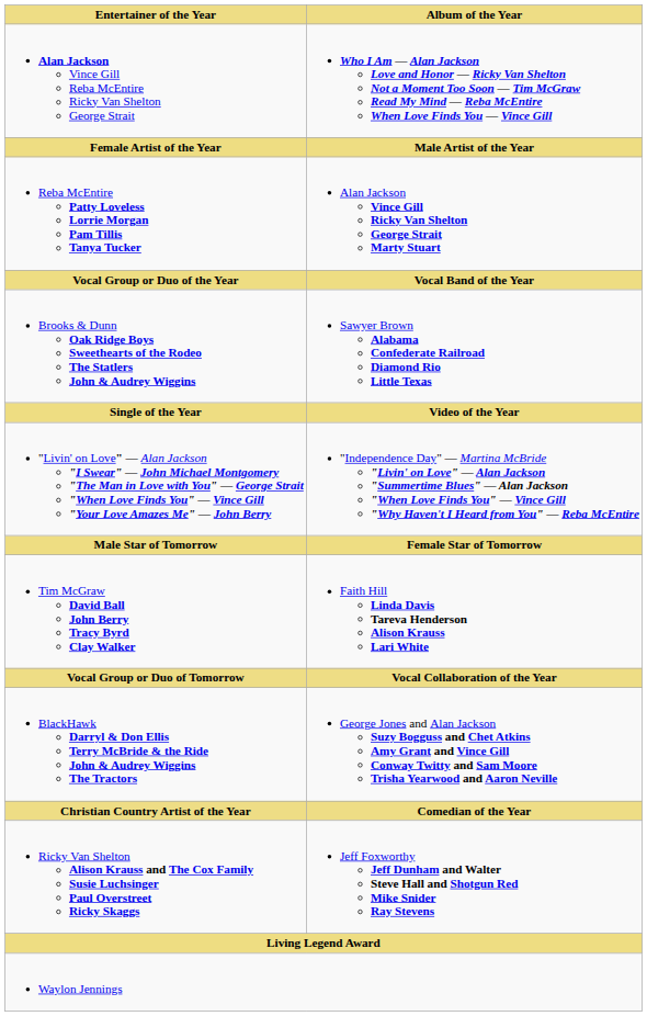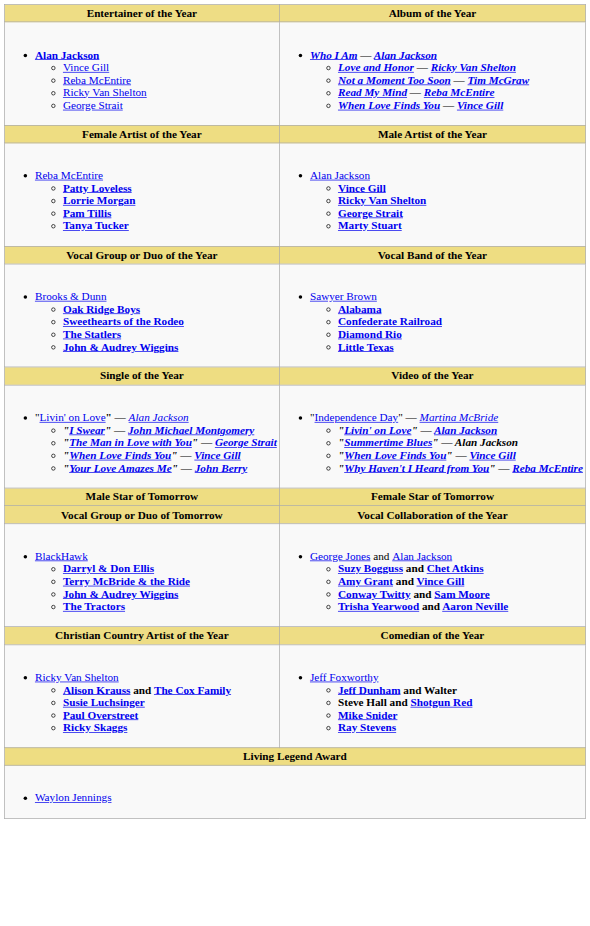- row: Tim McGraw David Ball John Berry Tracy Byrd Clay Walker | Faith Hill Linda Davis Tareva Henderson Alison Krauss Lari White
